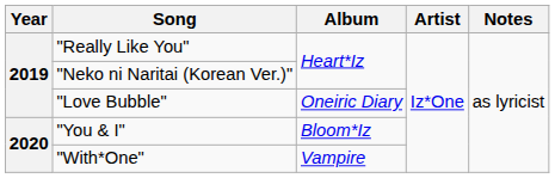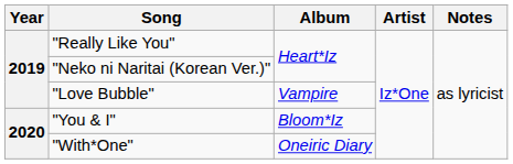"Love Bubble" | Album: Oneiric Diary -> Vampire
"With*One" | Album: Vampire -> Oneiric Diary
